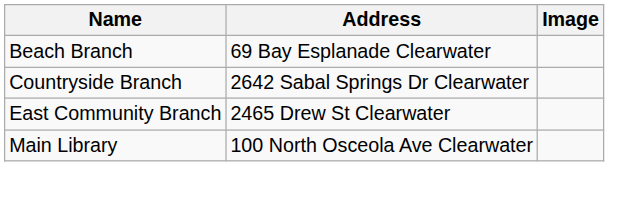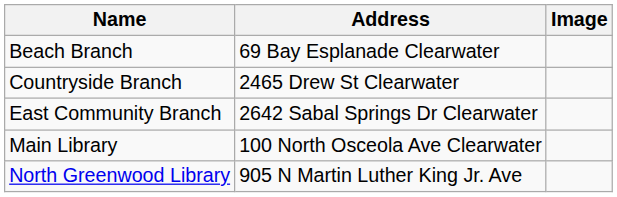Countryside Branch | Address: 2642 Sabal Springs Dr Clearwater -> 2465 Drew St Clearwater
East Community Branch | Address: 2465 Drew St Clearwater -> 2642 Sabal Springs Dr Clearwater
+ row: North Greenwood Library | 905 N Martin Luther King Jr. Ave
